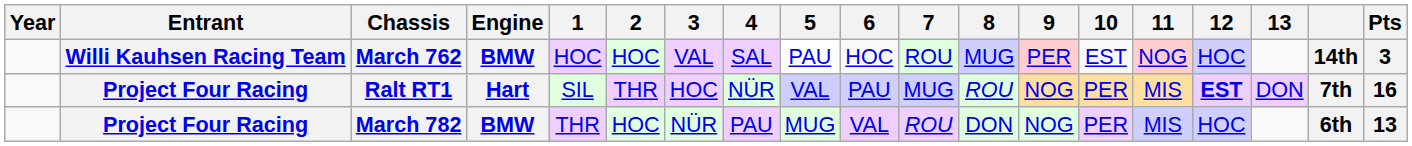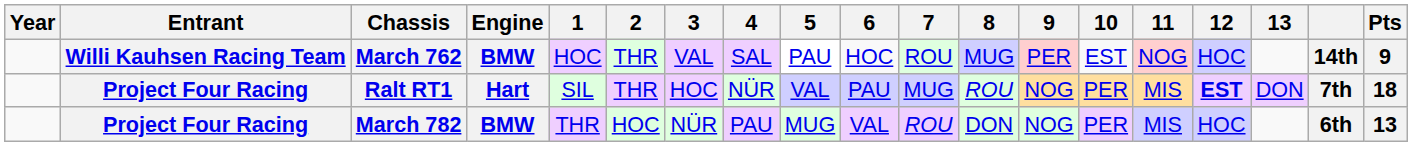March 762 | 2: HOC -> THR
March 762 | Pts: 3 -> 9
Ralt RT1 | Pts: 16 -> 18
